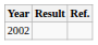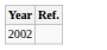- column: Result
